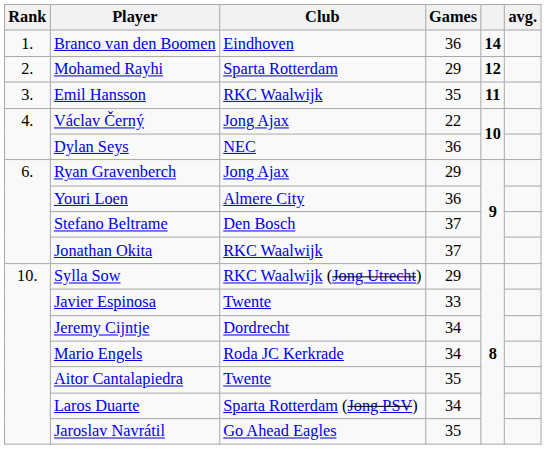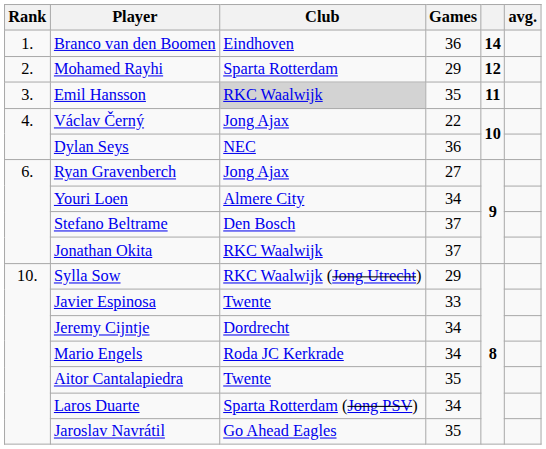Emil Hansson | Club: no background -> lightgrey background
Ryan Gravenberch | Games: 29 -> 27
Youri Loen | Games: 36 -> 34
